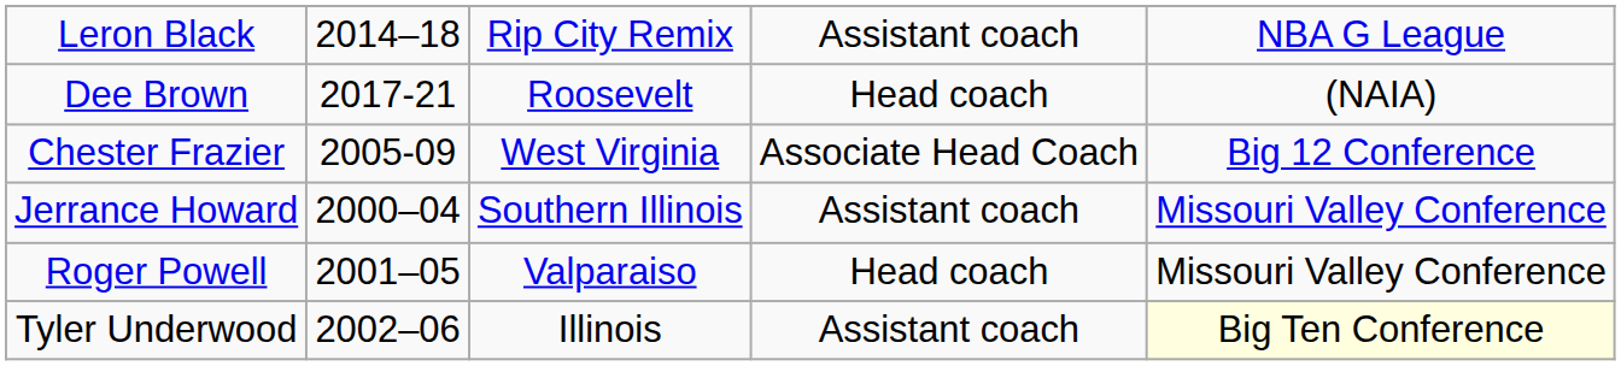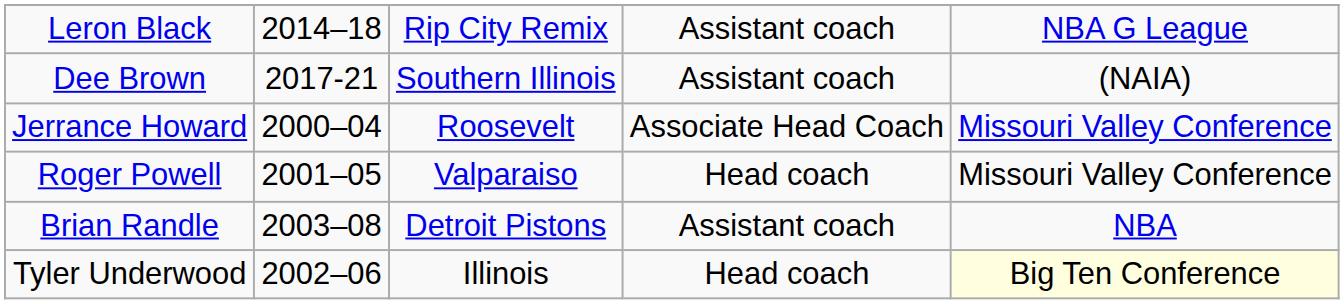Dee Brown | column 3: Roosevelt -> Southern Illinois
Dee Brown | column 4: Head coach -> Assistant coach
- row: Chester Frazier | 2005-09 | West Virginia | Associate Head Coach | Big 12 Conference
Jerrance Howard | column 3: Southern Illinois -> Roosevelt
Jerrance Howard | column 4: Assistant coach -> Associate Head Coach
+ row: Brian Randle | 2003–08 | Detroit Pistons | Assistant coach | NBA
Tyler Underwood | column 4: Assistant coach -> Head coach
